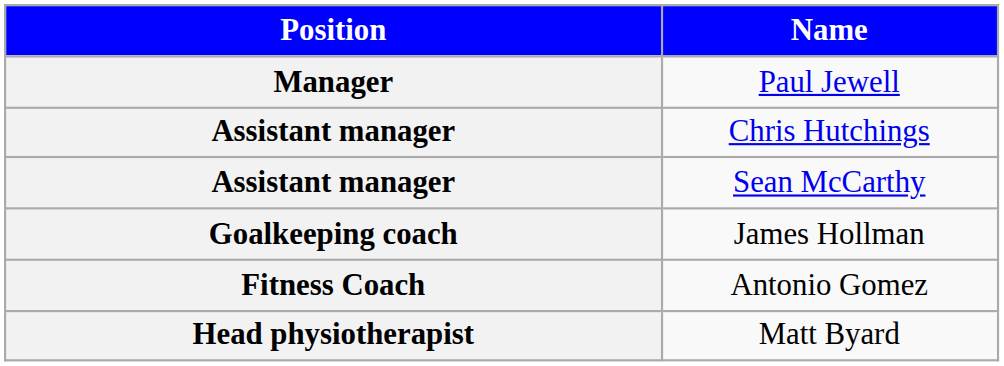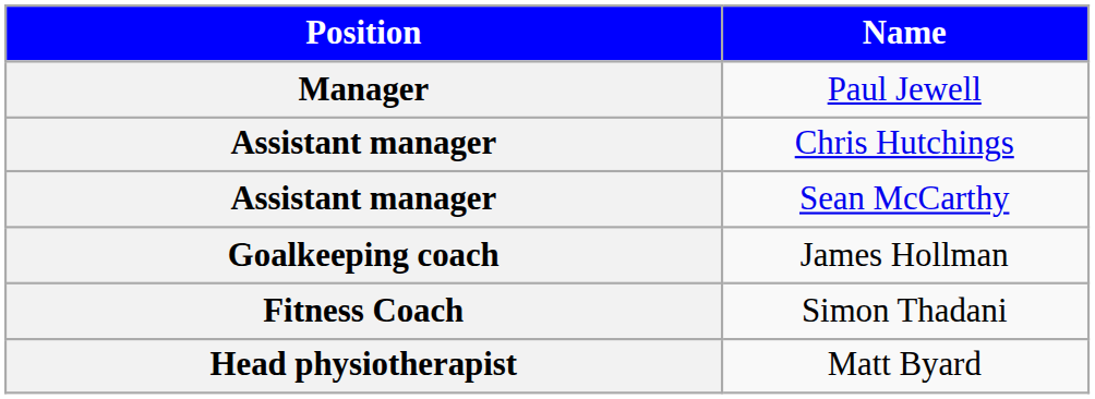- row: Fitness Coach | Antonio Gomez
+ row: Fitness Coach | Simon Thadani
